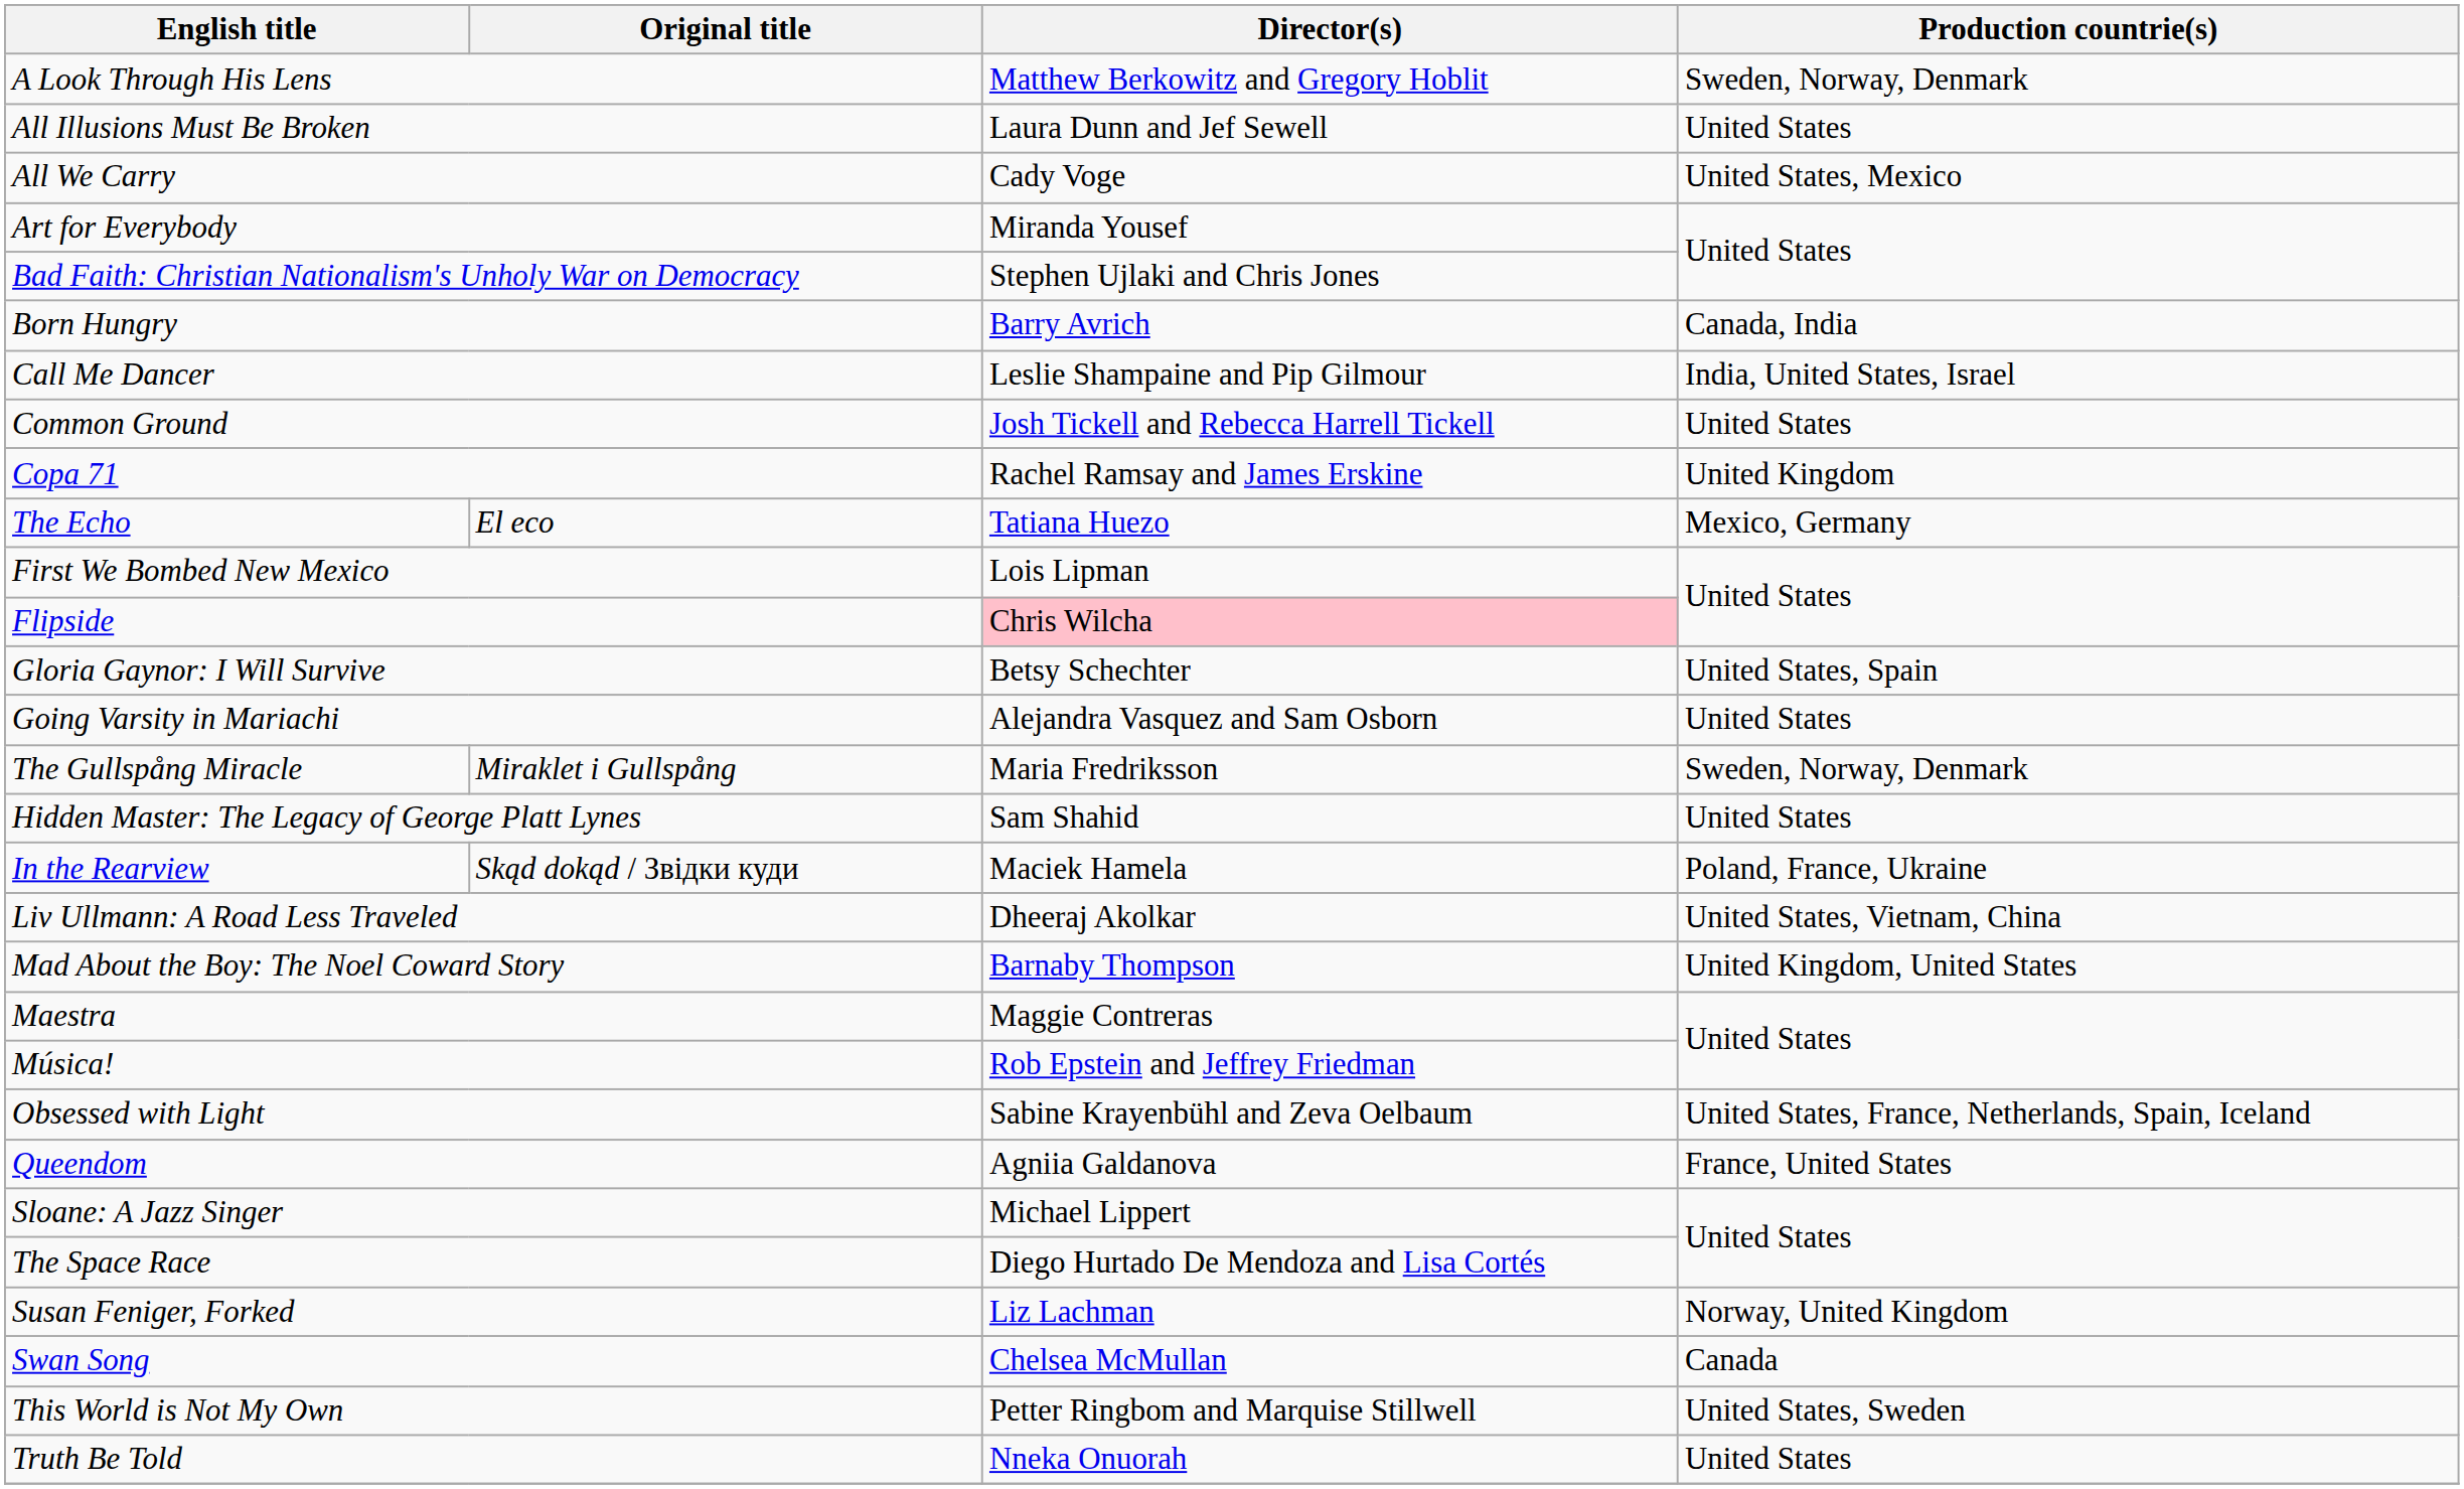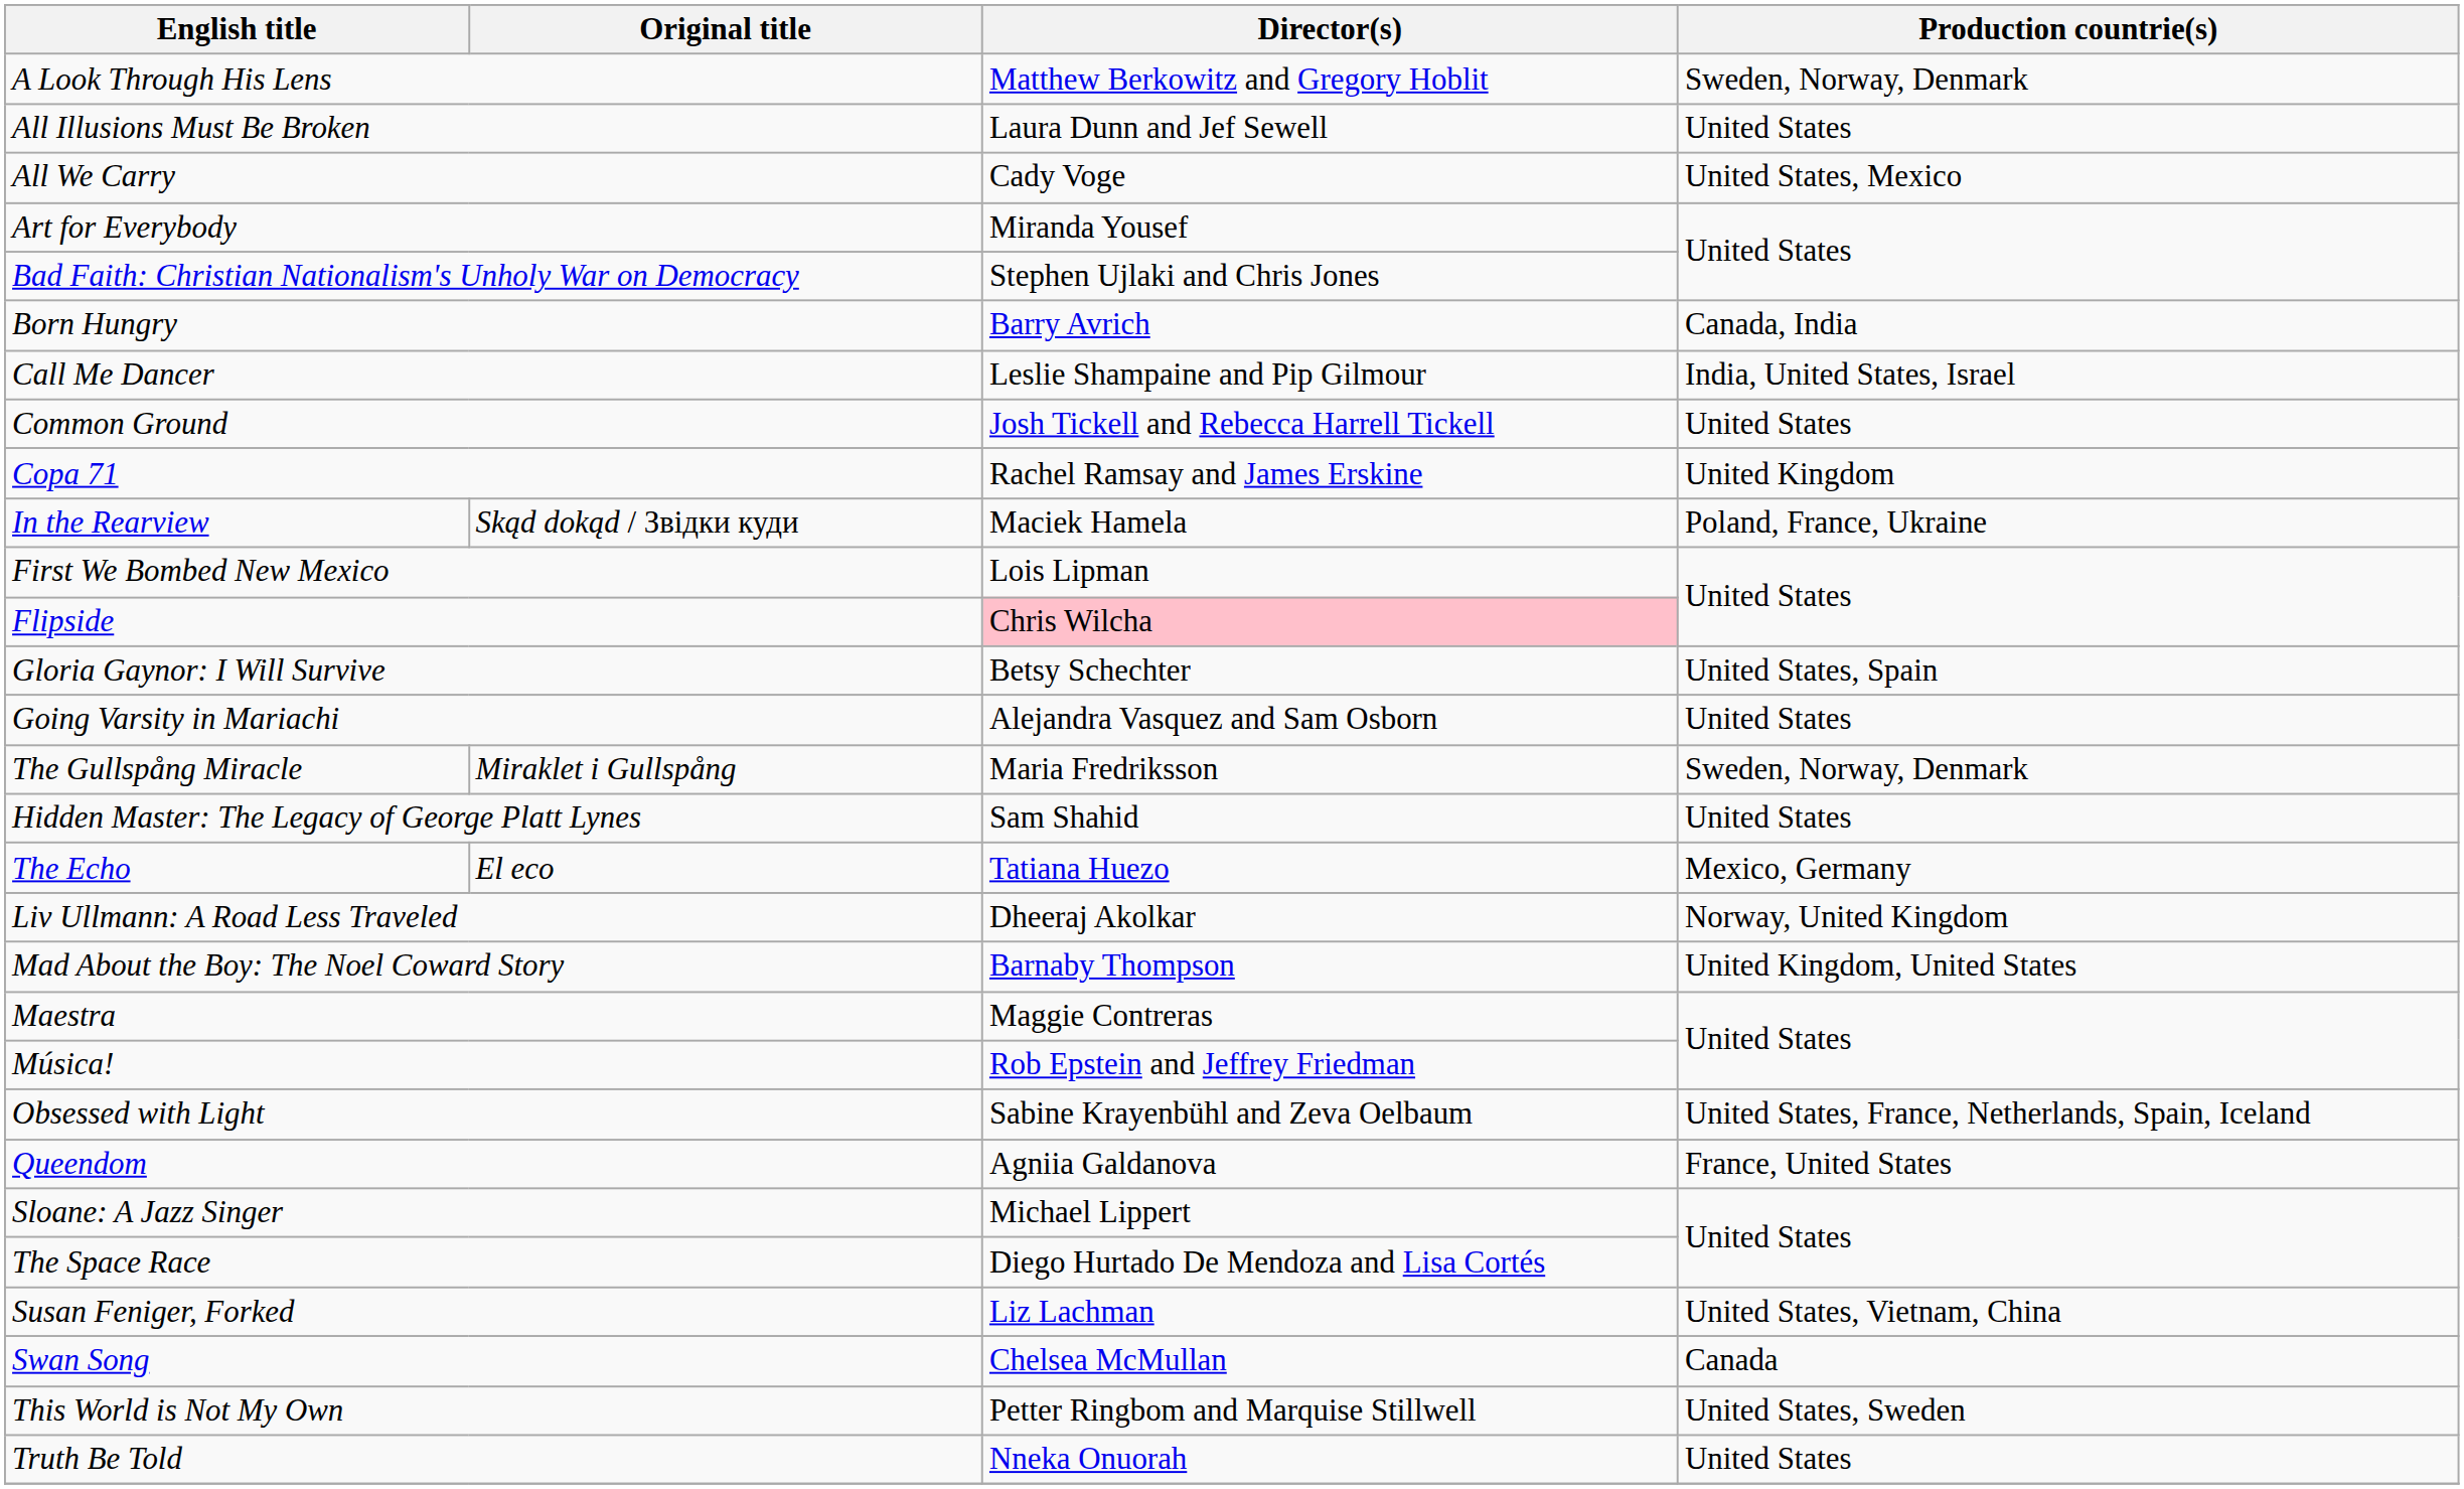rows swapped: The Echo <-> In the Rearview
Liv Ullmann: A Road Less Traveled | Production countrie(s): United States, Vietnam, China -> Norway, United Kingdom
Susan Feniger, Forked | Production countrie(s): Norway, United Kingdom -> United States, Vietnam, China
